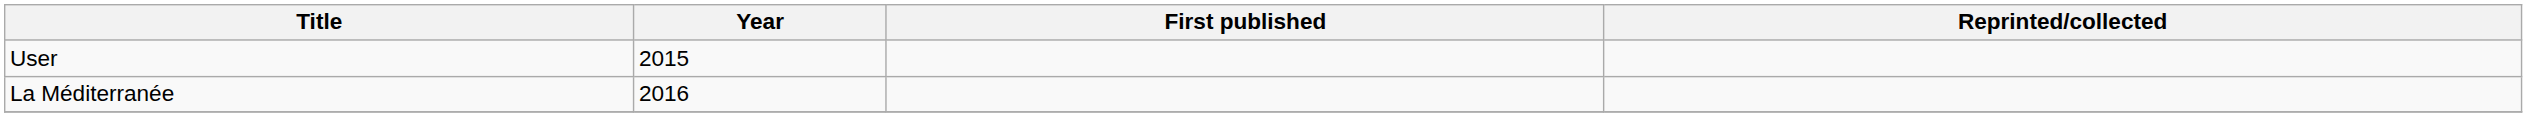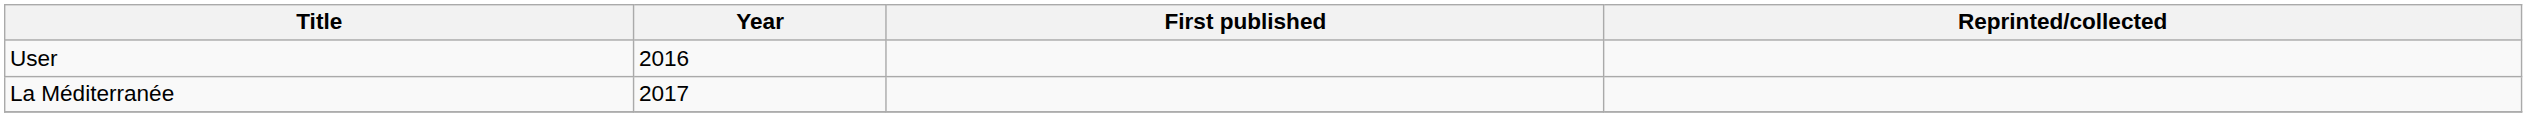User | Year: 2015 -> 2016
La Méditerranée | Year: 2016 -> 2017
